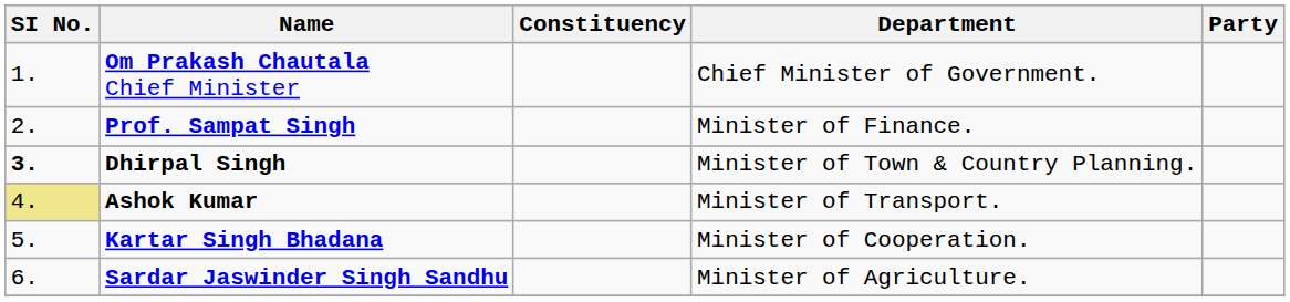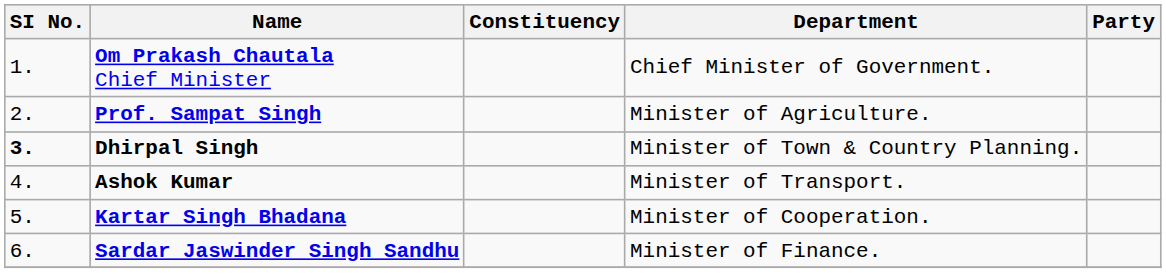Prof. Sampat Singh | Department: Minister of Finance. -> Minister of Agriculture.
Ashok Kumar | SI No.: khaki background -> no background
Sardar Jaswinder Singh Sandhu | Department: Minister of Agriculture. -> Minister of Finance.
